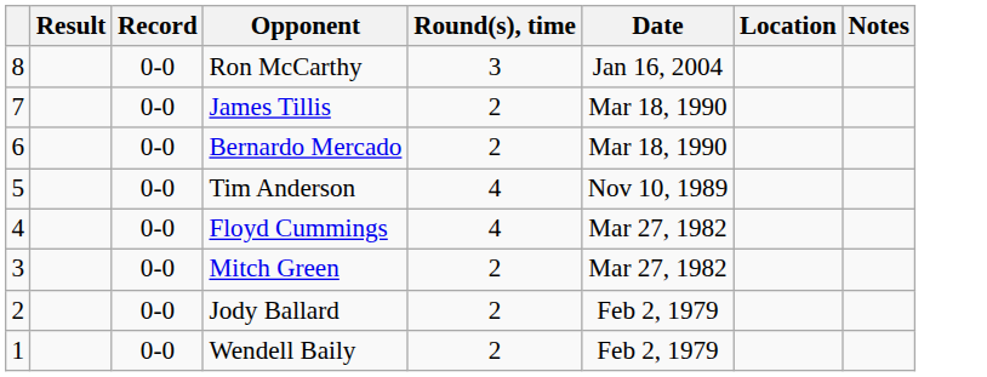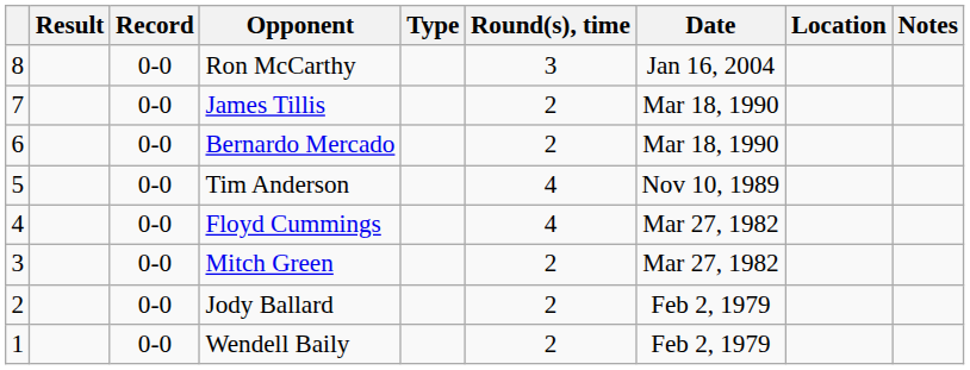+ column: Type
